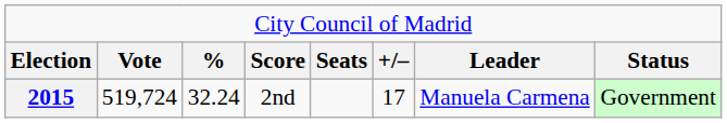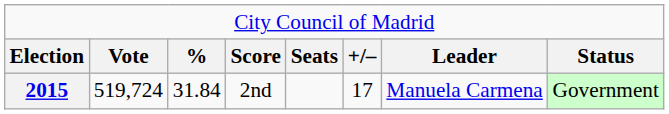2015 | column 3: 32.24 -> 31.84
